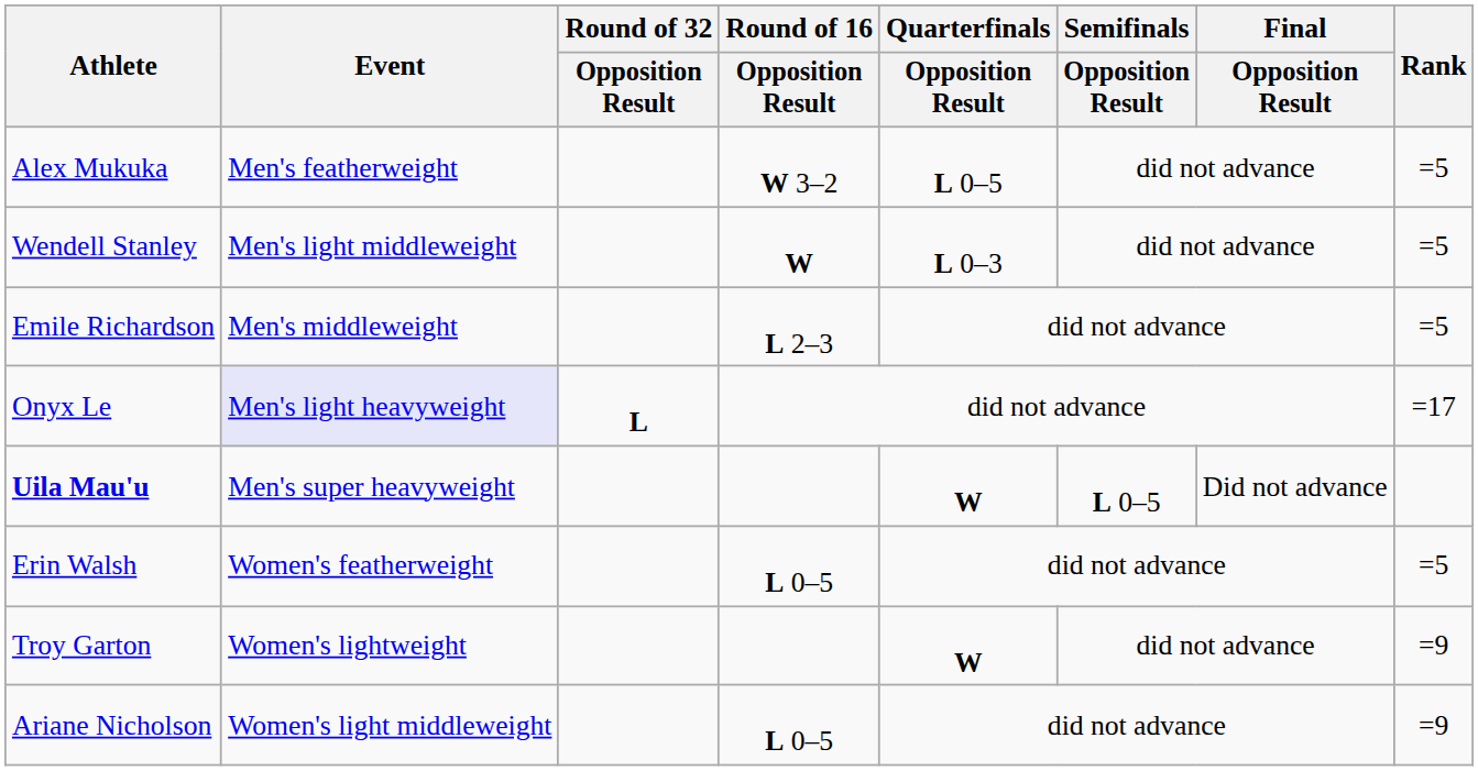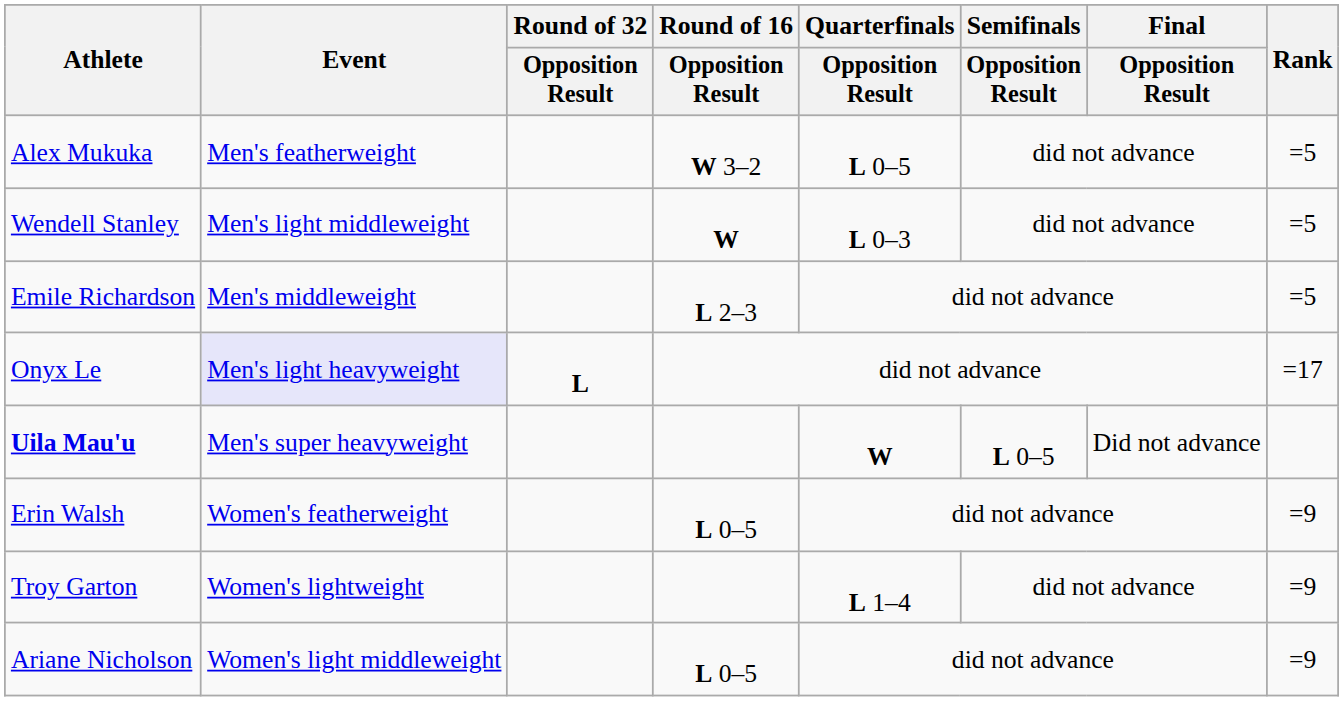Erin Walsh | Rank: =5 -> =9
Troy Garton | Quarterfinals / Opposition Result: W -> L 1–4
